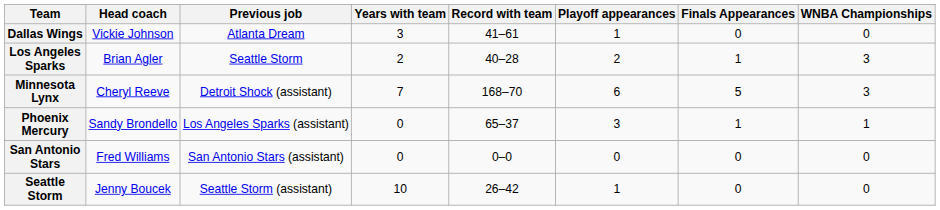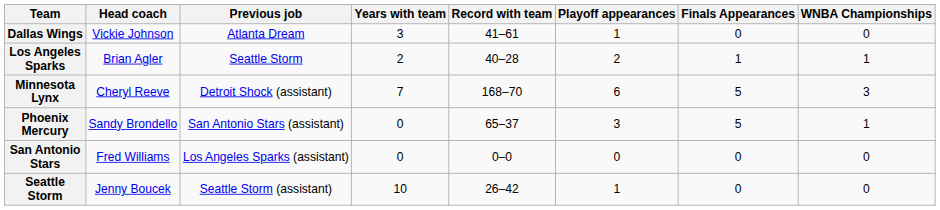Los Angeles Sparks | WNBA Championships: 3 -> 1
Phoenix Mercury | Previous job: Los Angeles Sparks (assistant) -> San Antonio Stars (assistant)
Phoenix Mercury | Finals Appearances: 1 -> 5
San Antonio Stars | Previous job: San Antonio Stars (assistant) -> Los Angeles Sparks (assistant)
